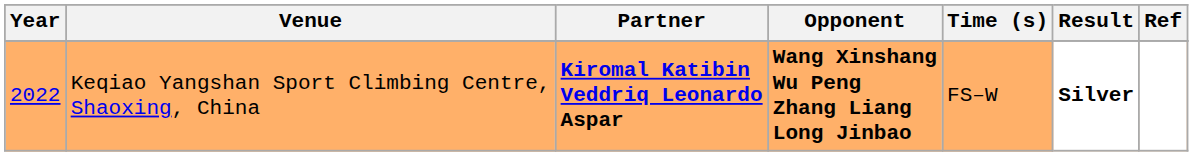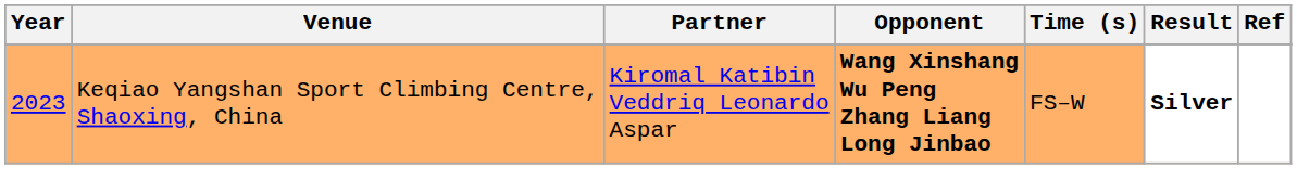Keqiao Yangshan Sport Climbing Centre, Shaoxing, China | Year: 2022 -> 2023
Keqiao Yangshan Sport Climbing Centre, Shaoxing, China | Partner: bold -> normal
